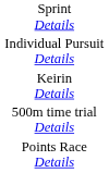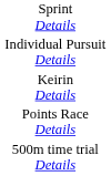rows swapped: Points Race Details <-> 500m time trial Details
